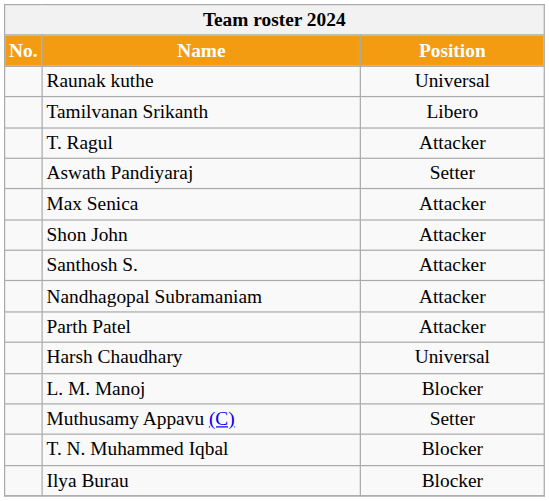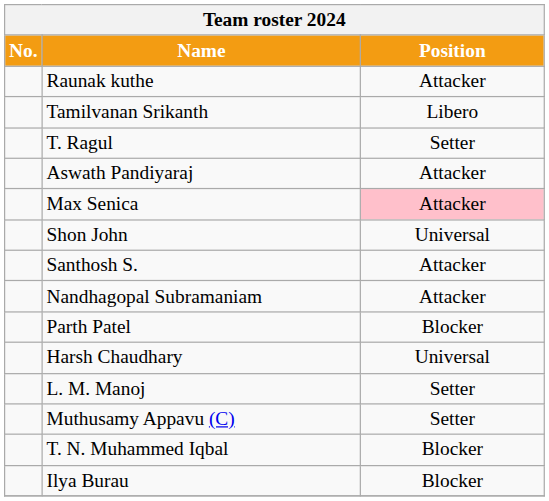Raunak kuthe | Position: Universal -> Attacker
T. Ragul | Position: Attacker -> Setter
Aswath Pandiyaraj | Position: Setter -> Attacker
Max Senica | Position: no background -> pink background
Shon John | Position: Attacker -> Universal
Parth Patel | Position: Attacker -> Blocker
L. M. Manoj | Position: Blocker -> Setter
